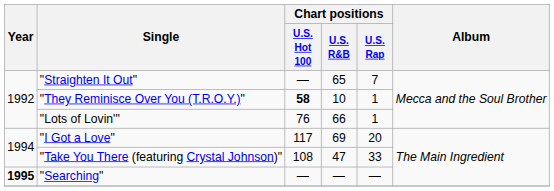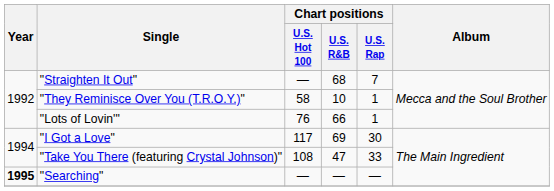"Straighten It Out" | Chart positions / U.S. R&B: 65 -> 68
"They Reminisce Over You (T.R.O.Y.)" | Chart positions / U.S. Hot 100: bold -> normal
"I Got a Love" | Chart positions / U.S. Rap: 20 -> 30
